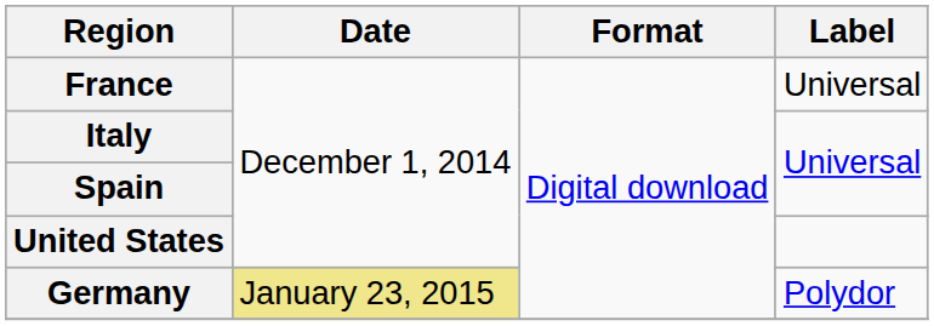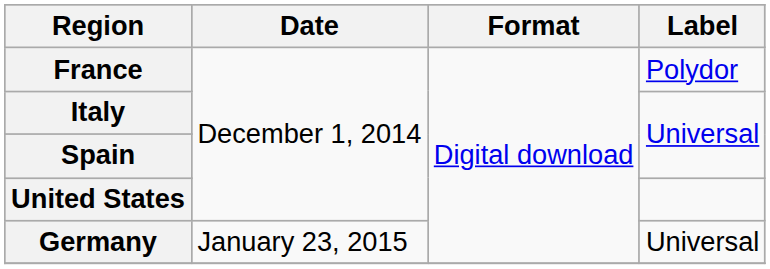France | Label: Universal -> Polydor
Germany | Date: khaki background -> no background
Germany | Label: Polydor -> Universal
